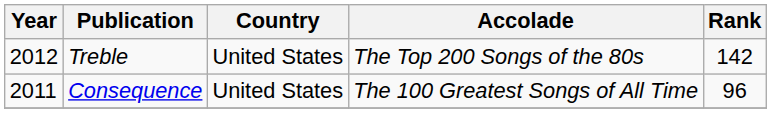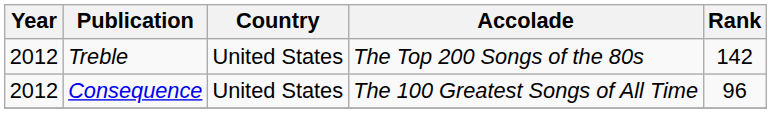Consequence | Year: 2011 -> 2012
